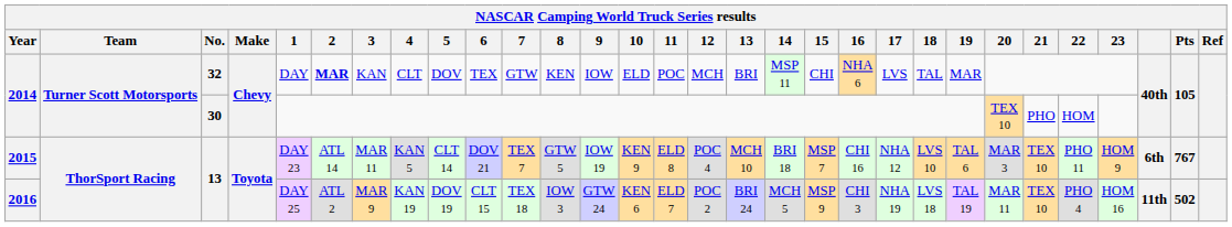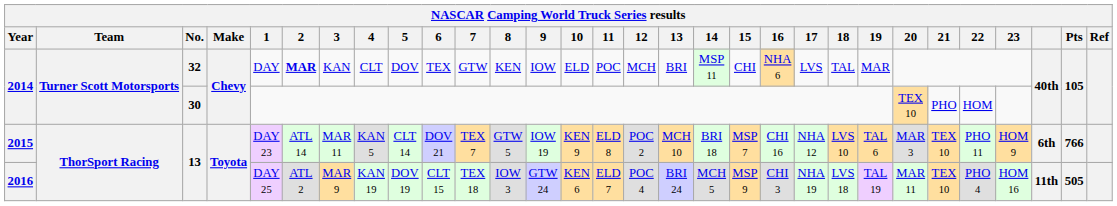2015 | 12: POC 4 -> POC 2
2015 | Pts: 767 -> 766
2016 | 12: POC 2 -> POC 4
2016 | Pts: 502 -> 505
